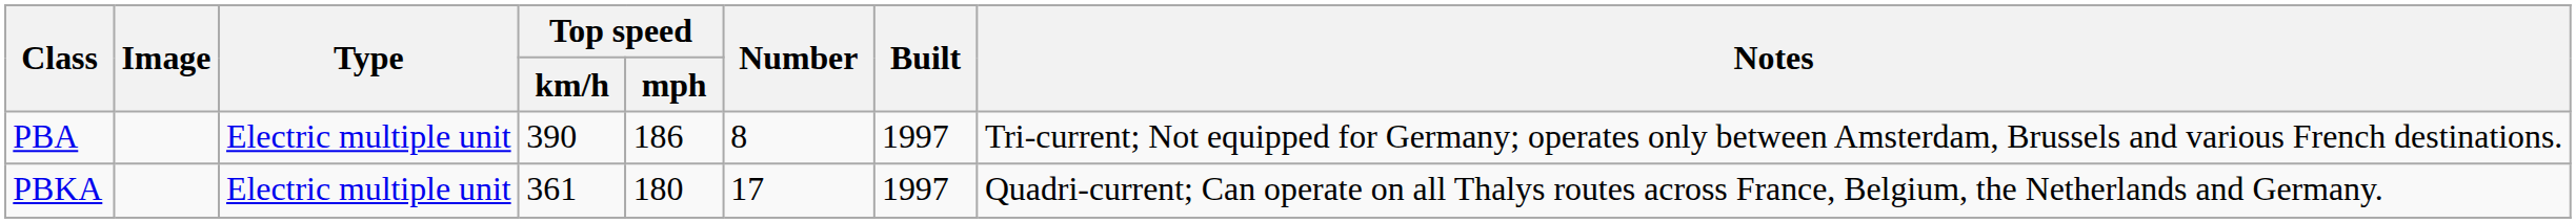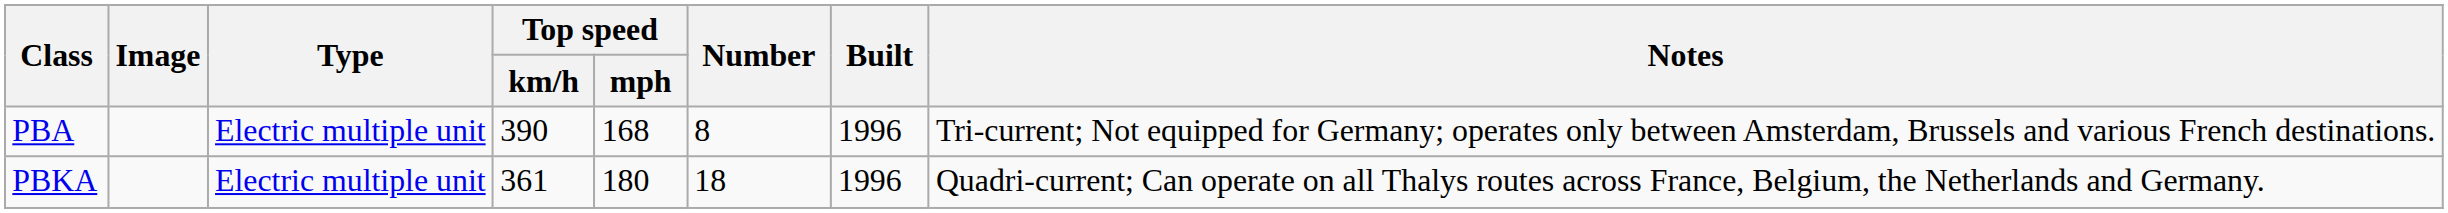PBA | Top speed / mph: 186 -> 168
PBA | Built: 1997 -> 1996
PBKA | Number: 17 -> 18
PBKA | Built: 1997 -> 1996
